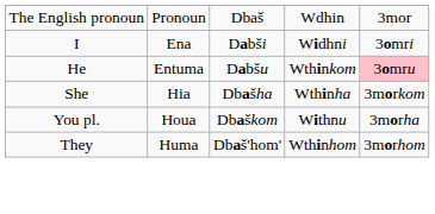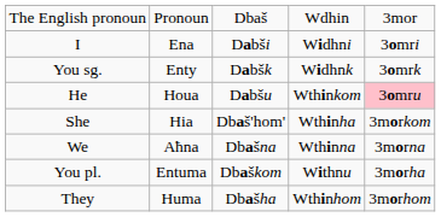+ row: You sg. | Enty | Dabšk | Widhnk | 3omrk
He | column 2: Entuma -> Houa
She | column 3: Dbašha -> Dbaš'hom'
+ row: We | Aħna | Dbašna | Wthinna | 3morna
You pl. | column 2: Houa -> Entuma
They | column 3: Dbaš'hom' -> Dbašha
